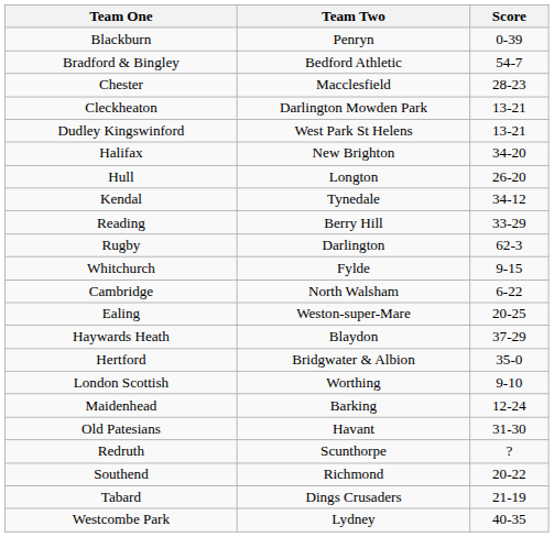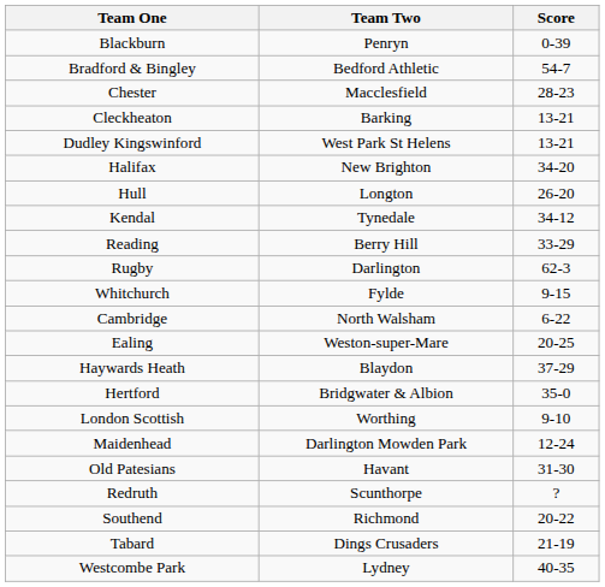Cleckheaton | Team Two: Darlington Mowden Park -> Barking
Maidenhead | Team Two: Barking -> Darlington Mowden Park
